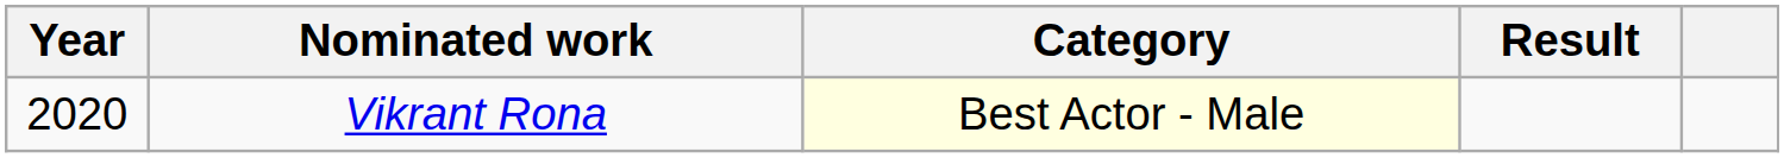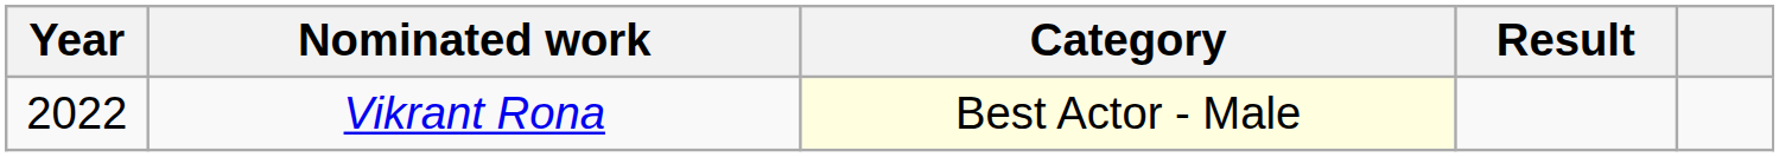Vikrant Rona | Year: 2020 -> 2022
